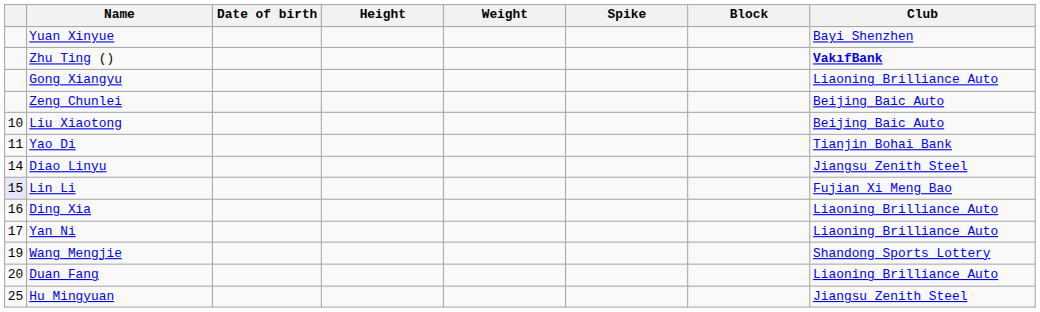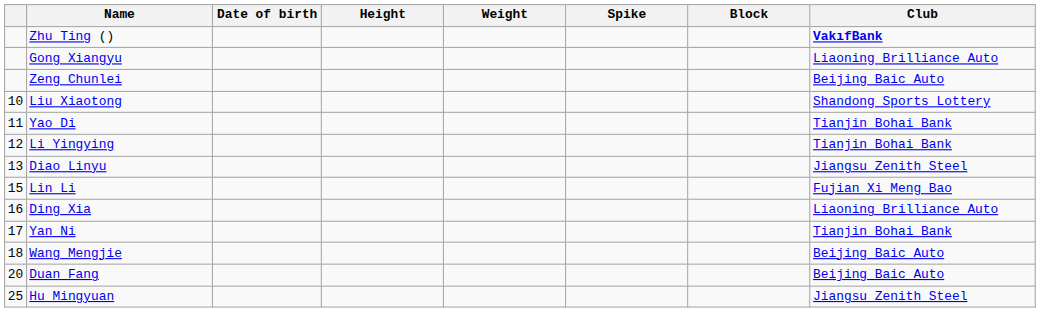- row: Yuan Xinyue | Bayi Shenzhen
Liu Xiaotong | Club: Beijing Baic Auto -> Shandong Sports Lottery
+ row: 12 | Li Yingying | Tianjin Bohai Bank
Diao Linyu | column 1: 14 -> 13
Lin Li | column 1: lavender background -> no background
Yan Ni | Club: Liaoning Brilliance Auto -> Tianjin Bohai Bank
Wang Mengjie | column 1: 19 -> 18
Wang Mengjie | Club: Shandong Sports Lottery -> Beijing Baic Auto
Duan Fang | Club: Liaoning Brilliance Auto -> Beijing Baic Auto
